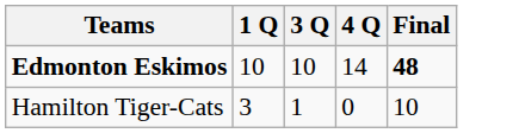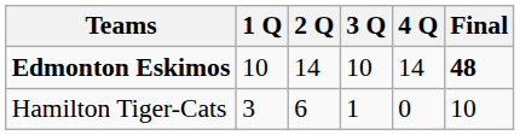+ column: 2 Q | 14 | 6
